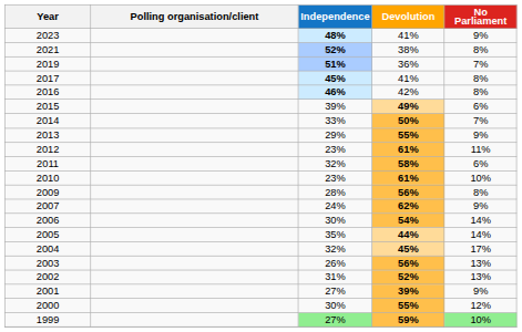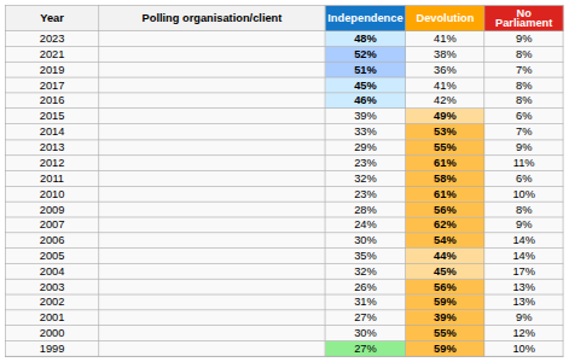2014 | Devolution: 50% -> 53%
2002 | Devolution: 52% -> 59%
1999 | No Parliament: lightgreen background -> no background
